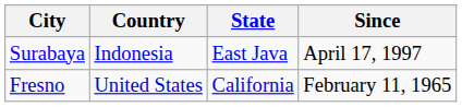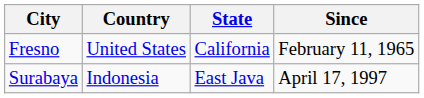rows swapped: Fresno <-> Surabaya
